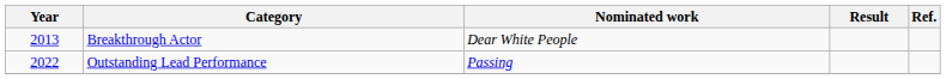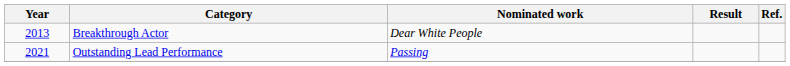Outstanding Lead Performance | Year: 2022 -> 2021
